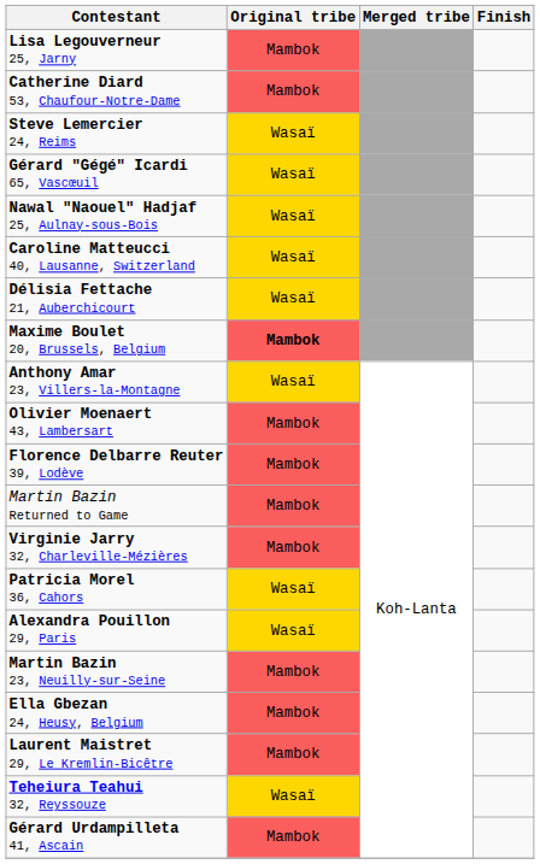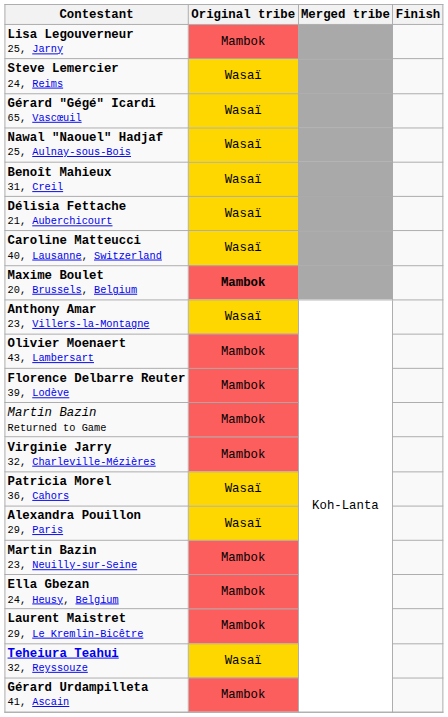- row: Catherine Diard 53, Chaufour-Notre-Dame | Mambok
+ row: Benoît Mahieux 31, Creil | Wasaï
rows swapped: Délisia Fettache 21, Auberchicourt <-> Caroline Matteucci 40, Lausanne, Switzerland
